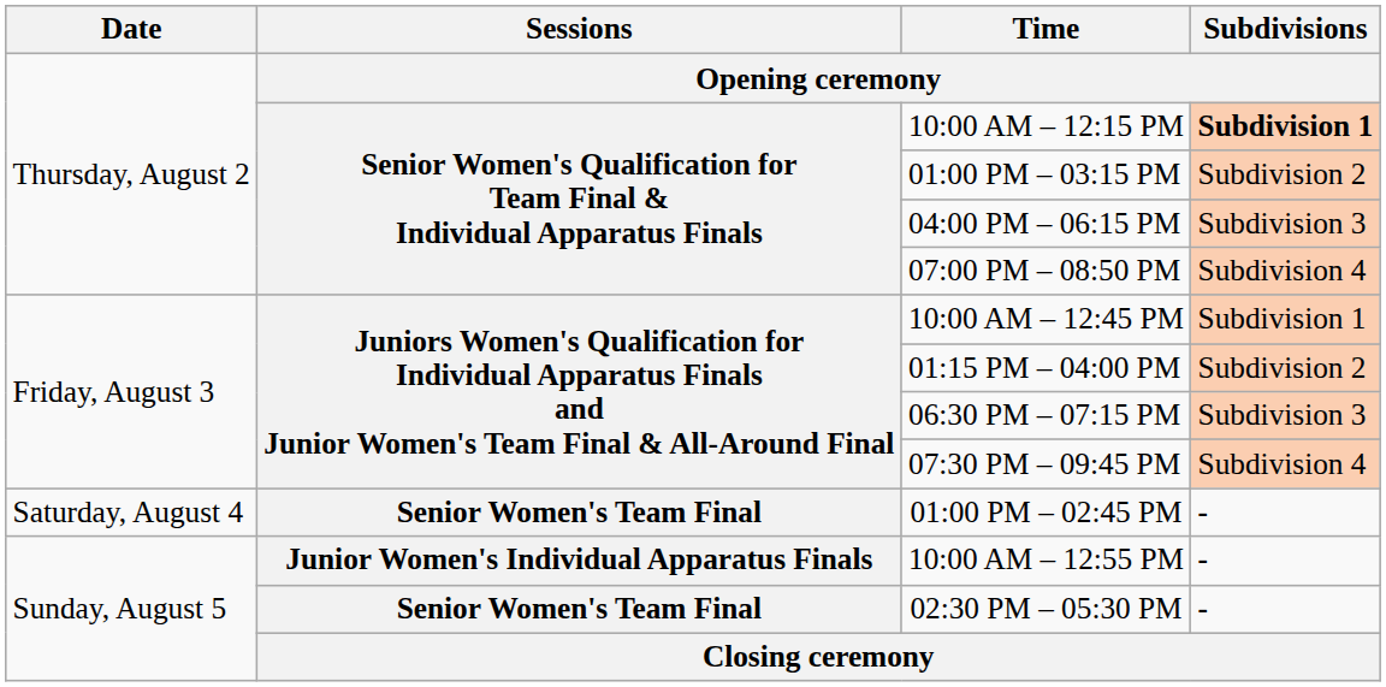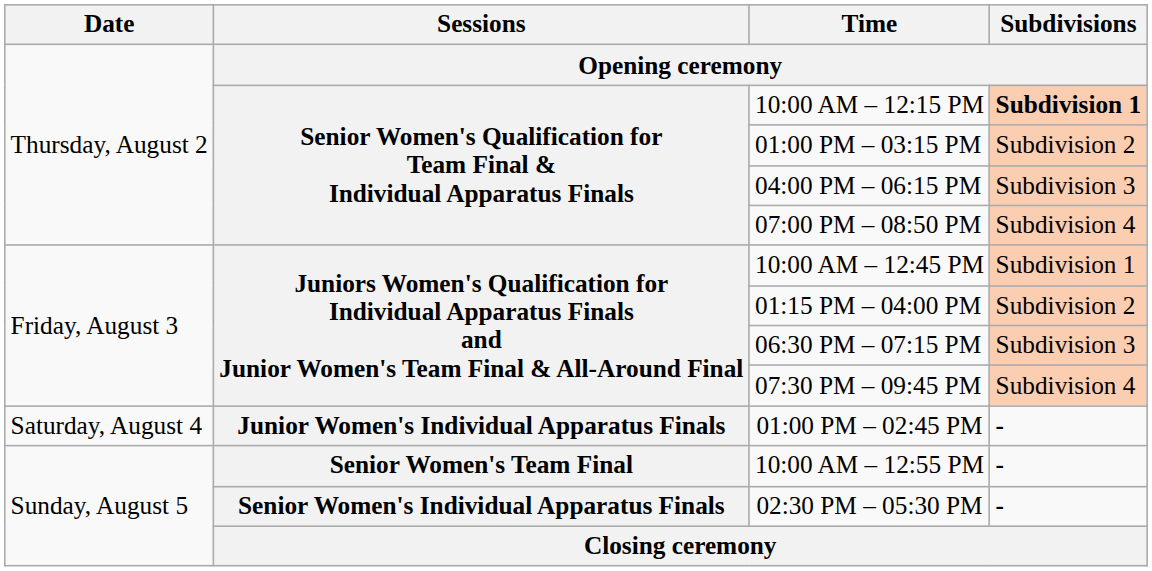01:00 PM – 02:45 PM | Sessions: Senior Women's Team Final -> Junior Women's Individual Apparatus Finals
10:00 AM – 12:55 PM | Sessions: Junior Women's Individual Apparatus Finals -> Senior Women's Team Final
02:30 PM – 05:30 PM | Sessions: Senior Women's Team Final -> Senior Women's Individual Apparatus Finals
